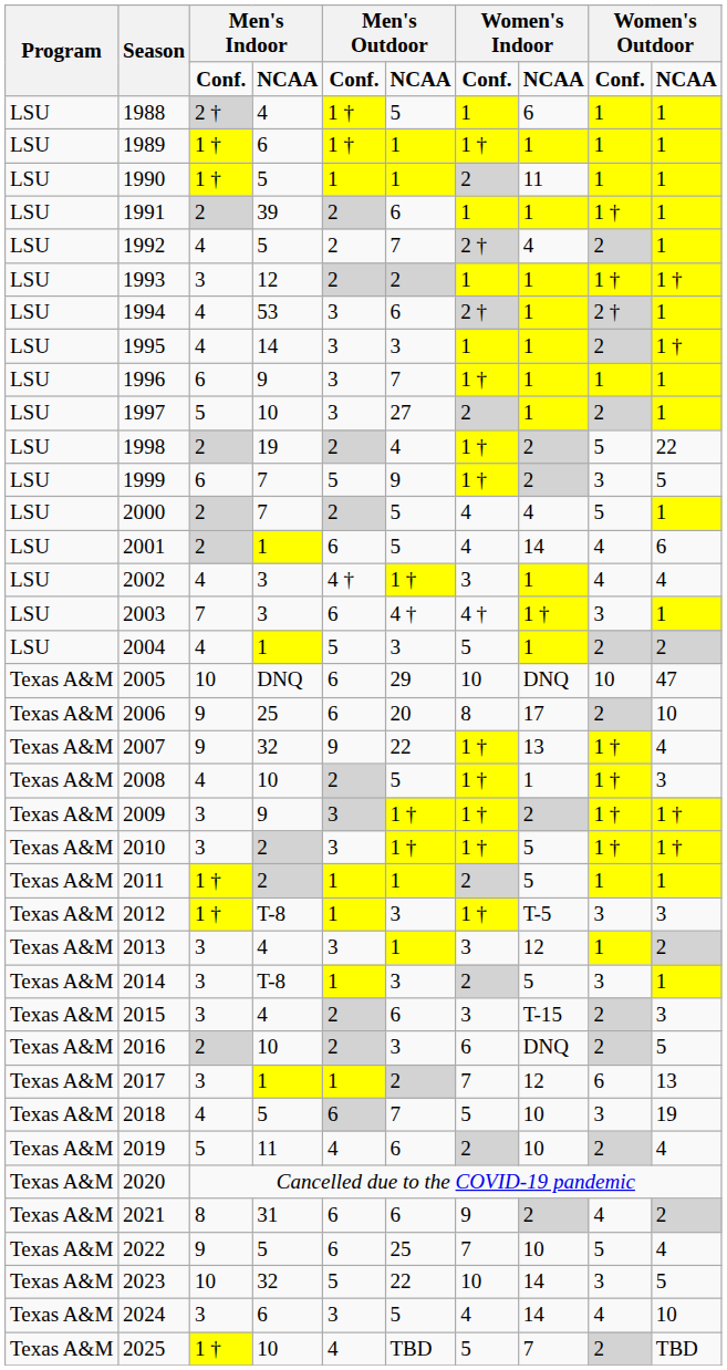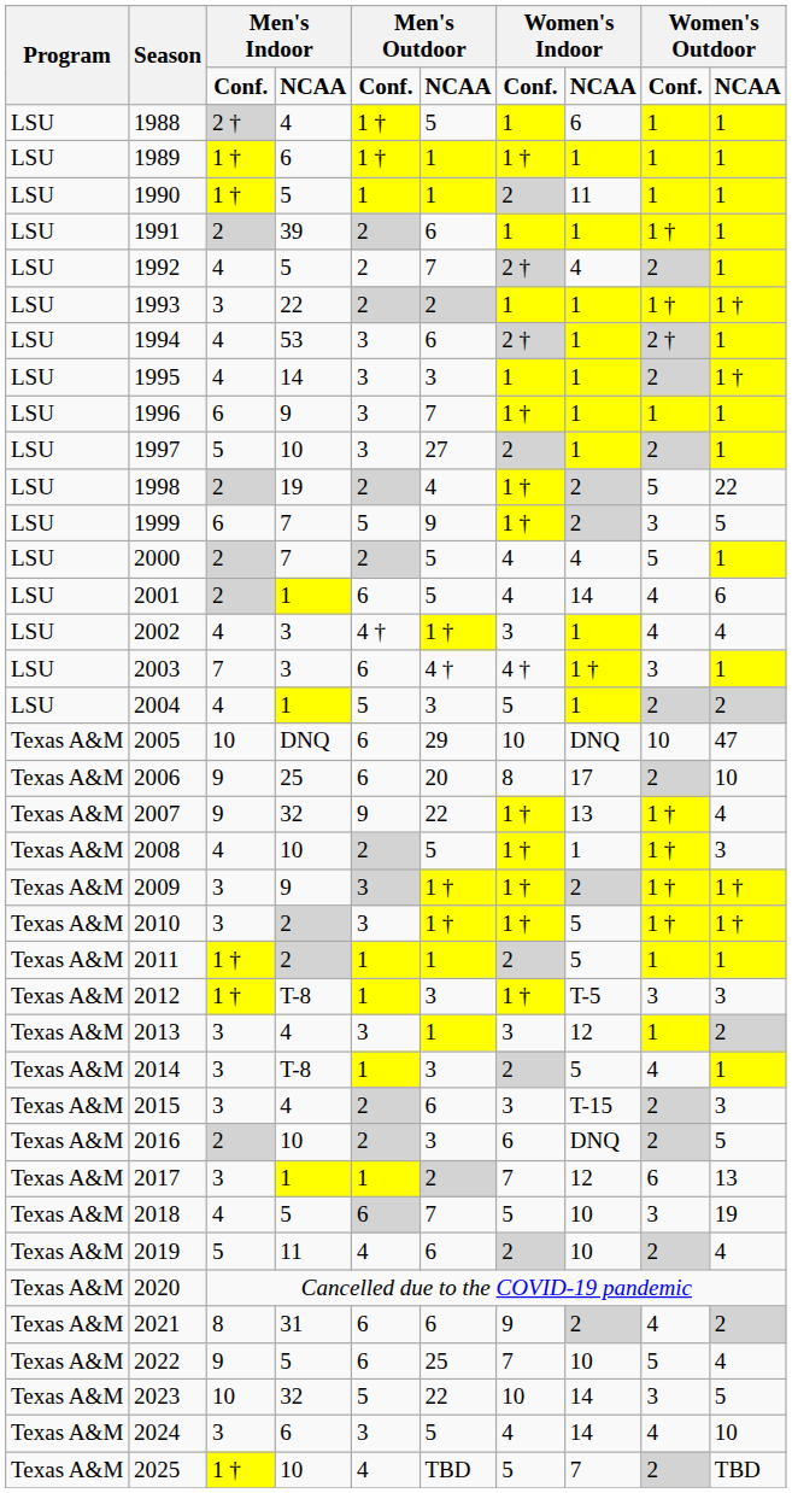1993 | column 4: 12 -> 22
2014 | column 9: 3 -> 4
